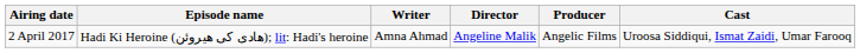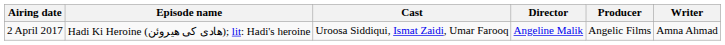columns swapped: Writer <-> Cast
